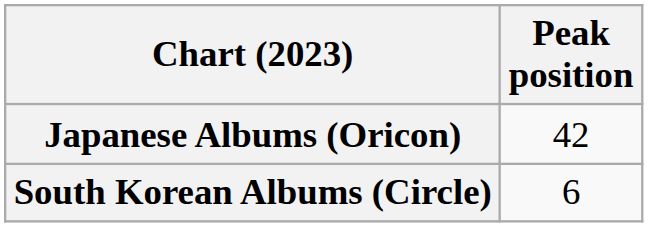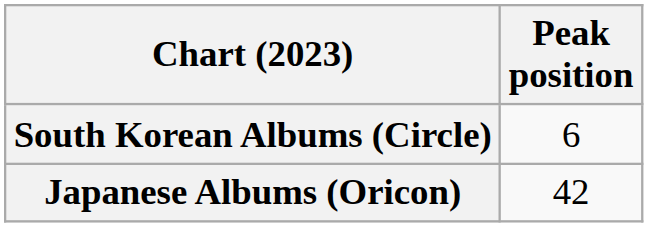rows swapped: Japanese Albums (Oricon) <-> South Korean Albums (Circle)
